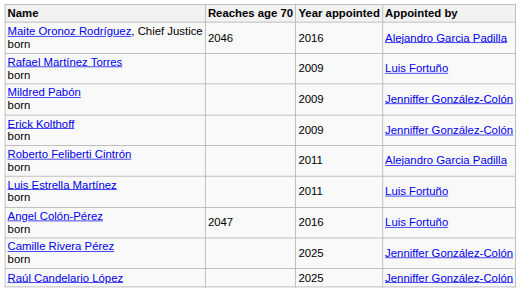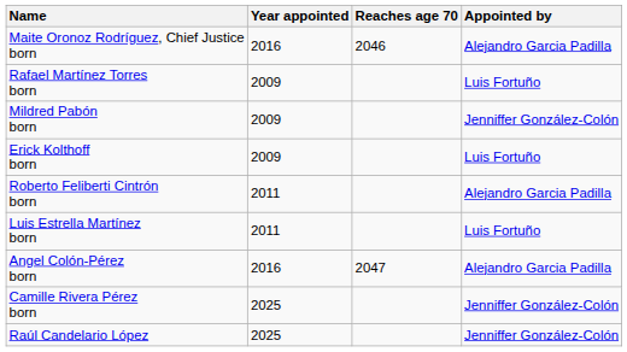columns swapped: Year appointed <-> Reaches age 70
Erick Kolthoff born | Appointed by: Jenniffer González-Colón -> Luis Fortuño
Angel Colón-Pérez born | Appointed by: Luis Fortuño -> Alejandro Garcia Padilla
